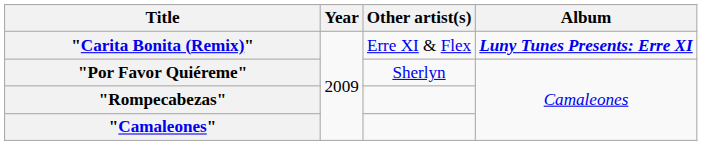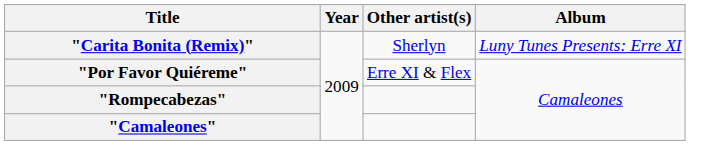"Carita Bonita (Remix)" | Other artist(s): Erre XI & Flex -> Sherlyn
"Carita Bonita (Remix)" | Album: bold -> normal
"Por Favor Quiéreme" | Other artist(s): Sherlyn -> Erre XI & Flex
